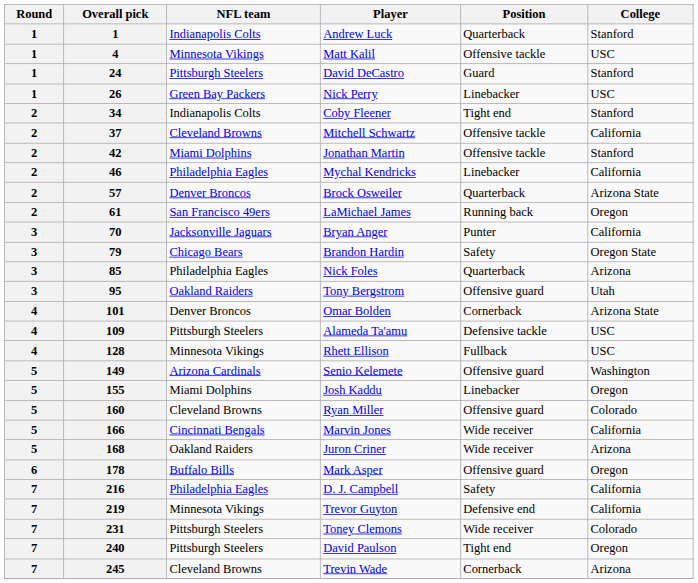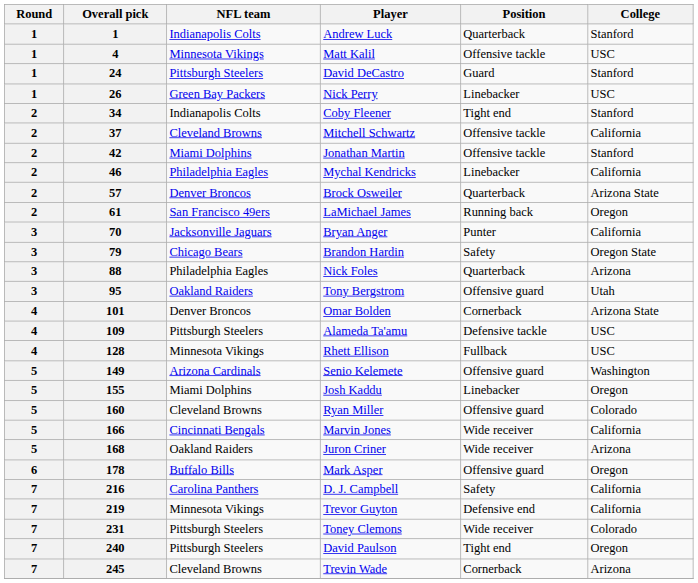Nick Foles | Overall pick: 85 -> 88
D. J. Campbell | NFL team: Philadelphia Eagles -> Carolina Panthers
